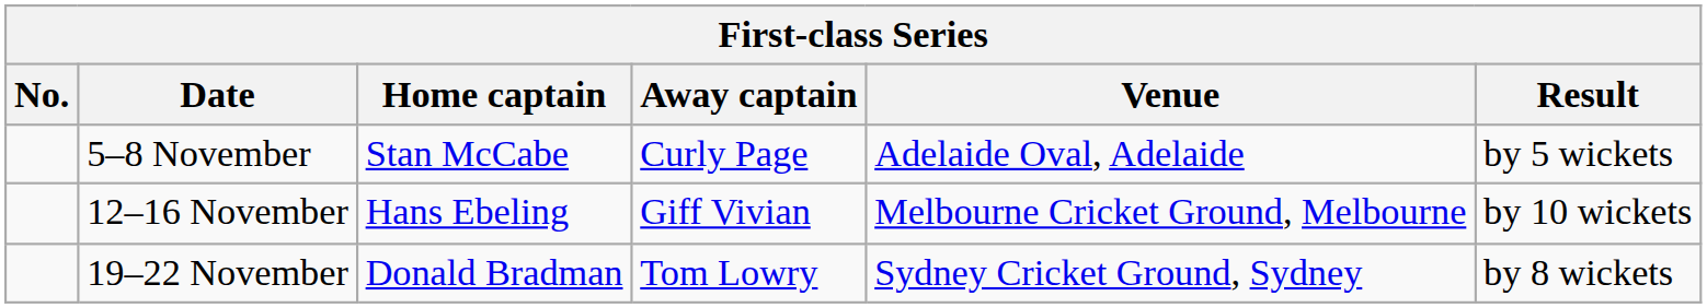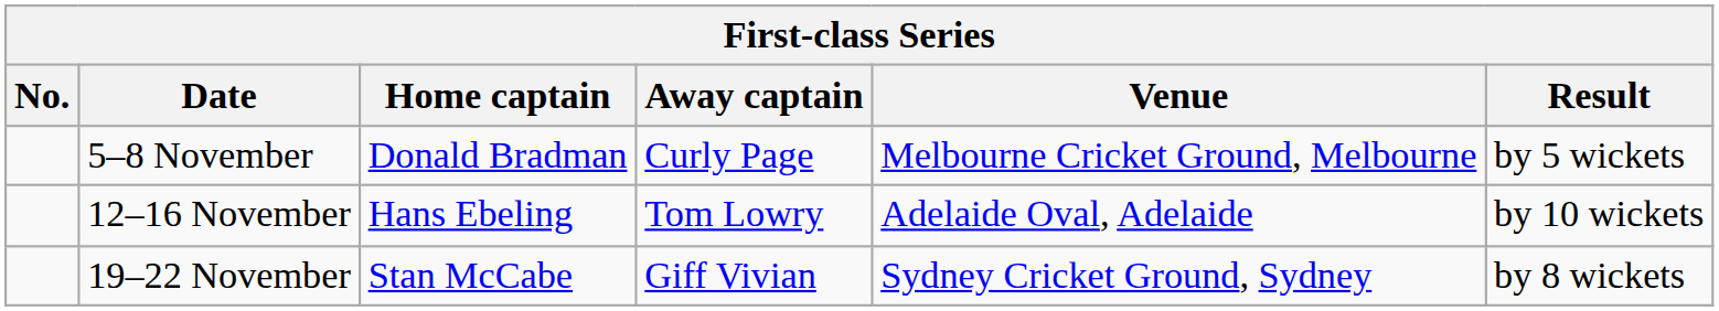5–8 November | Home captain: Stan McCabe -> Donald Bradman
5–8 November | Venue: Adelaide Oval, Adelaide -> Melbourne Cricket Ground, Melbourne
12–16 November | Away captain: Giff Vivian -> Tom Lowry
12–16 November | Venue: Melbourne Cricket Ground, Melbourne -> Adelaide Oval, Adelaide
19–22 November | Home captain: Donald Bradman -> Stan McCabe
19–22 November | Away captain: Tom Lowry -> Giff Vivian
